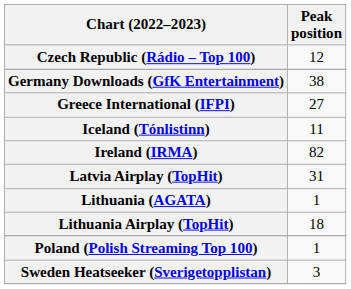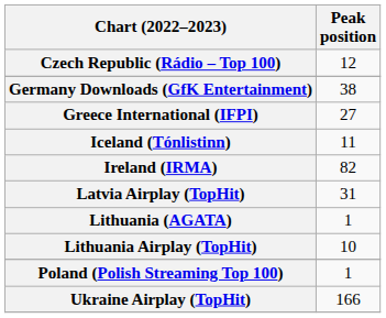Lithuania Airplay (TopHit) | Peak position: 18 -> 10
- row: Sweden Heatseeker (Sverigetopplistan) | 3
+ row: Ukraine Airplay (TopHit) | 166
